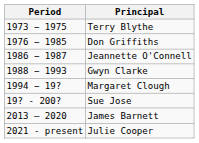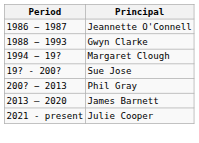- row: 1973 − 1975 | Terry Blythe
- row: 1976 − 1985 | Don Griffiths
+ row: 200? − 2013 | Phil Gray
